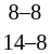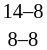rows swapped: 8–8 <-> 14–8
